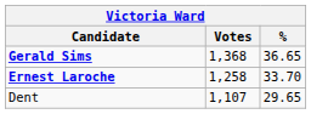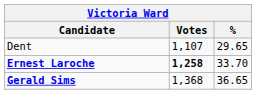rows swapped: Gerald Sims <-> Dent
Ernest Laroche | Votes: normal -> bold
